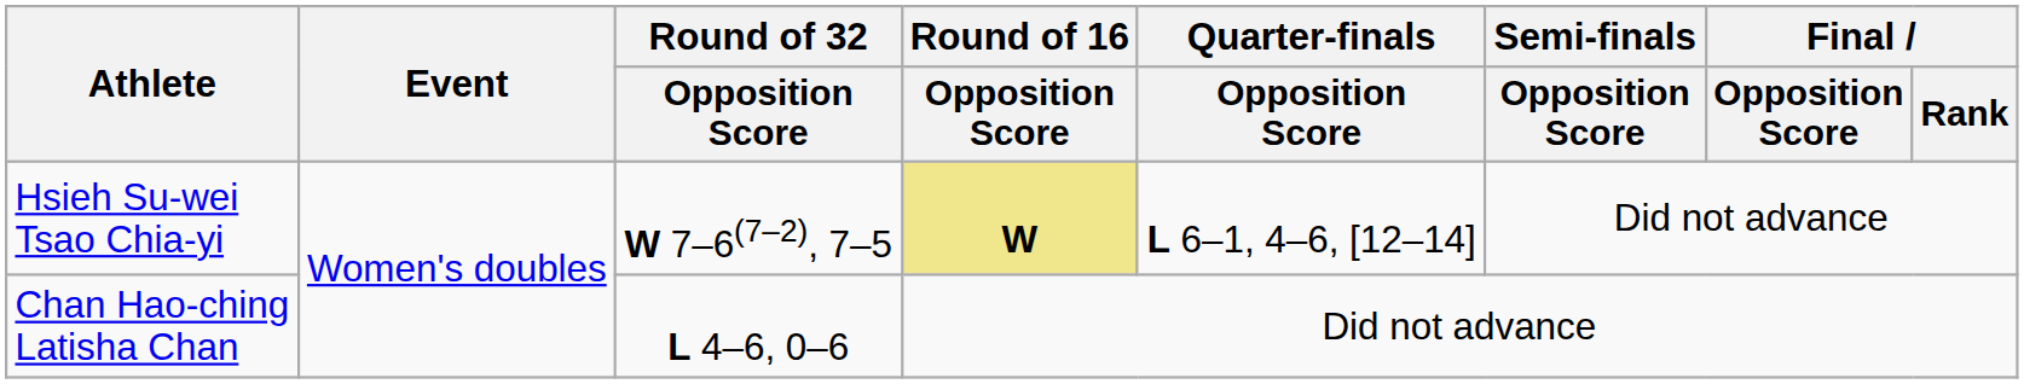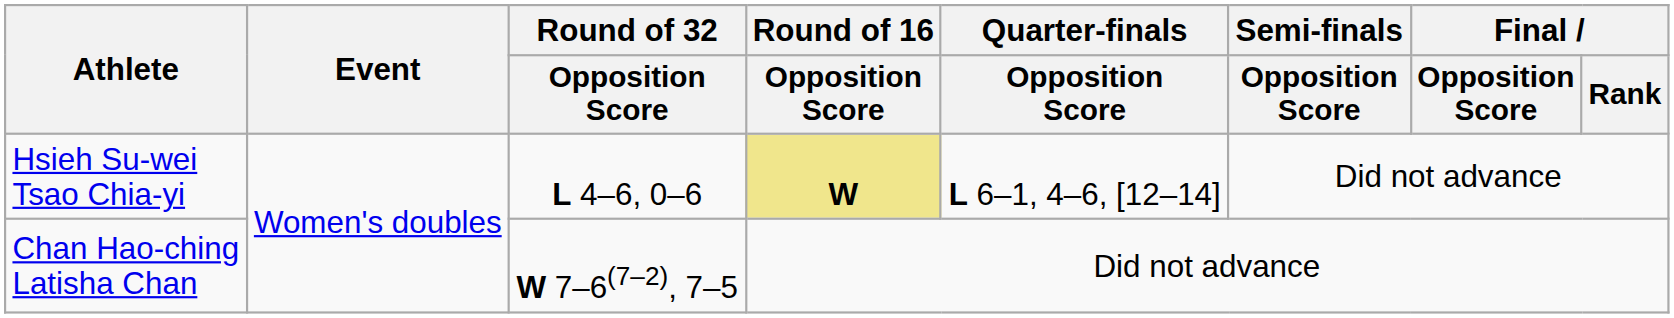Hsieh Su-wei Tsao Chia-yi | Round of 32 / Opposition Score: W 7–6(7–2), 7–5 -> L 4–6, 0–6
Chan Hao-ching Latisha Chan | Round of 32 / Opposition Score: L 4–6, 0–6 -> W 7–6(7–2), 7–5
